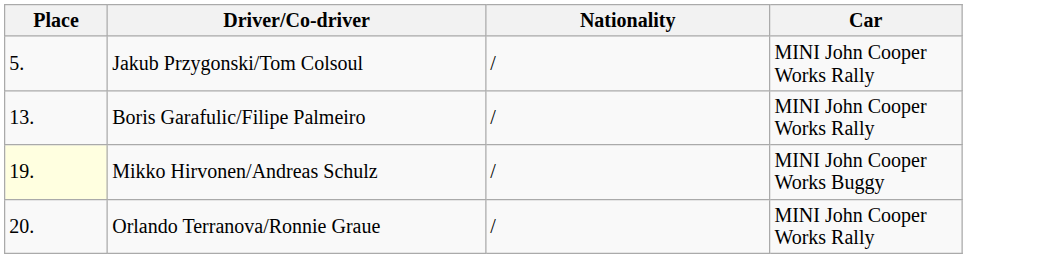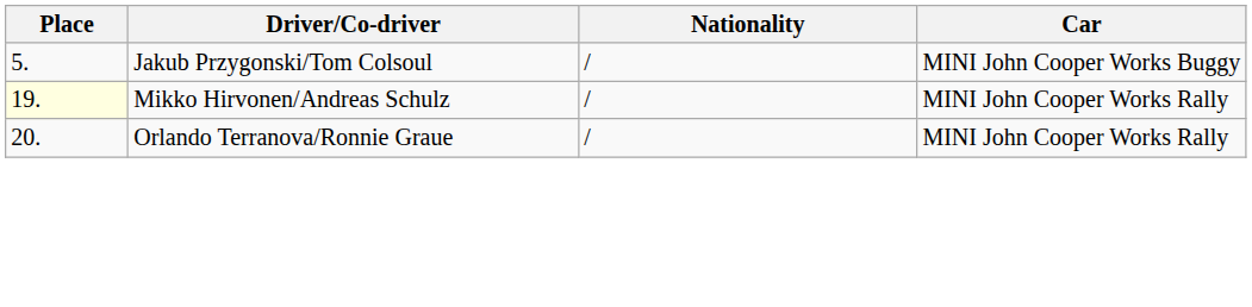Jakub Przygonski/Tom Colsoul | Car: MINI John Cooper Works Rally -> MINI John Cooper Works Buggy
- row: 13. | Boris Garafulic/Filipe Palmeiro | / | MINI John Cooper Works Rally
Mikko Hirvonen/Andreas Schulz | Car: MINI John Cooper Works Buggy -> MINI John Cooper Works Rally
